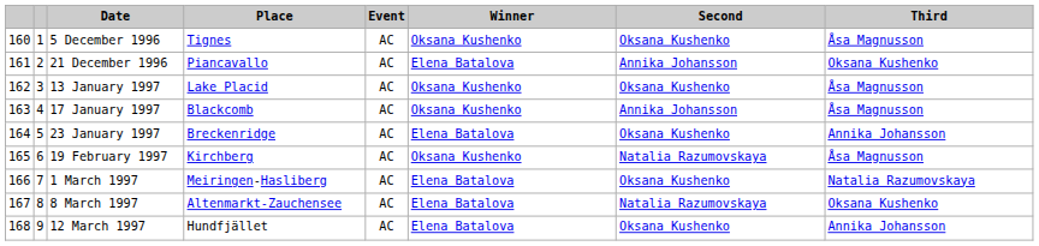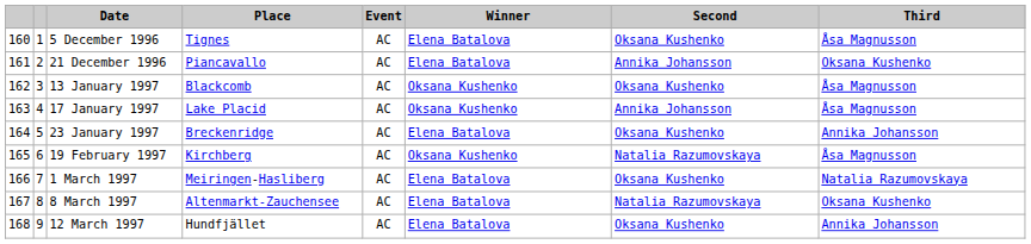5 December 1996 | Winner: Oksana Kushenko -> Elena Batalova
13 January 1997 | Place: Lake Placid -> Blackcomb
17 January 1997 | Place: Blackcomb -> Lake Placid
